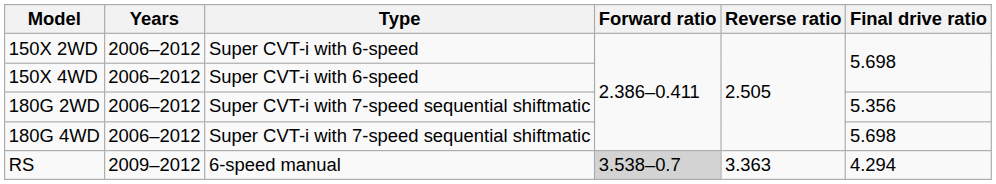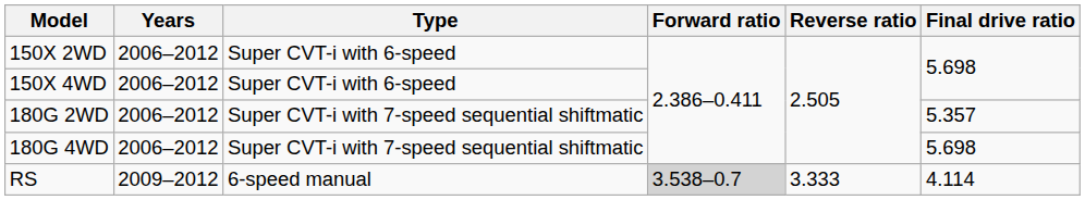180G 2WD | Final drive ratio: 5.356 -> 5.357
RS | Reverse ratio: 3.363 -> 3.333
RS | Final drive ratio: 4.294 -> 4.114
